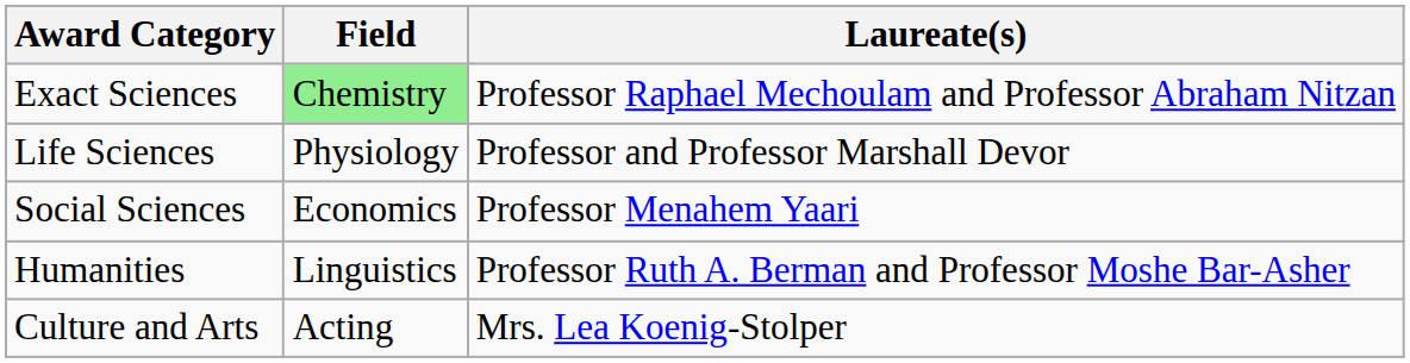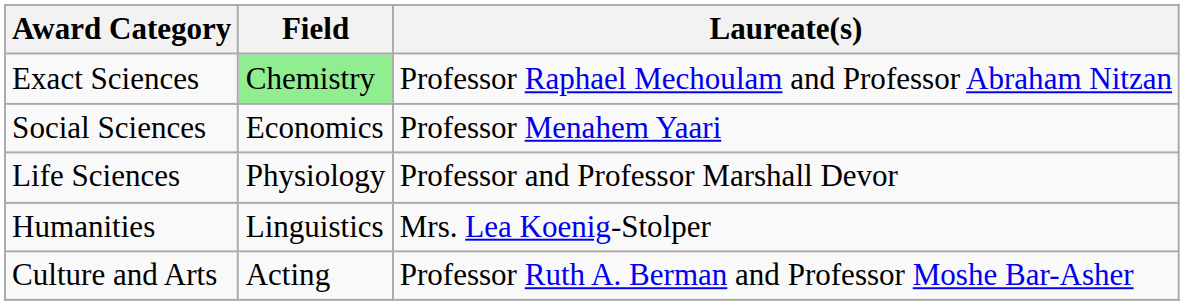rows swapped: Life Sciences <-> Social Sciences
Humanities | Laureate(s): Professor Ruth A. Berman and Professor Moshe Bar-Asher -> Mrs. Lea Koenig-Stolper
Culture and Arts | Laureate(s): Mrs. Lea Koenig-Stolper -> Professor Ruth A. Berman and Professor Moshe Bar-Asher
